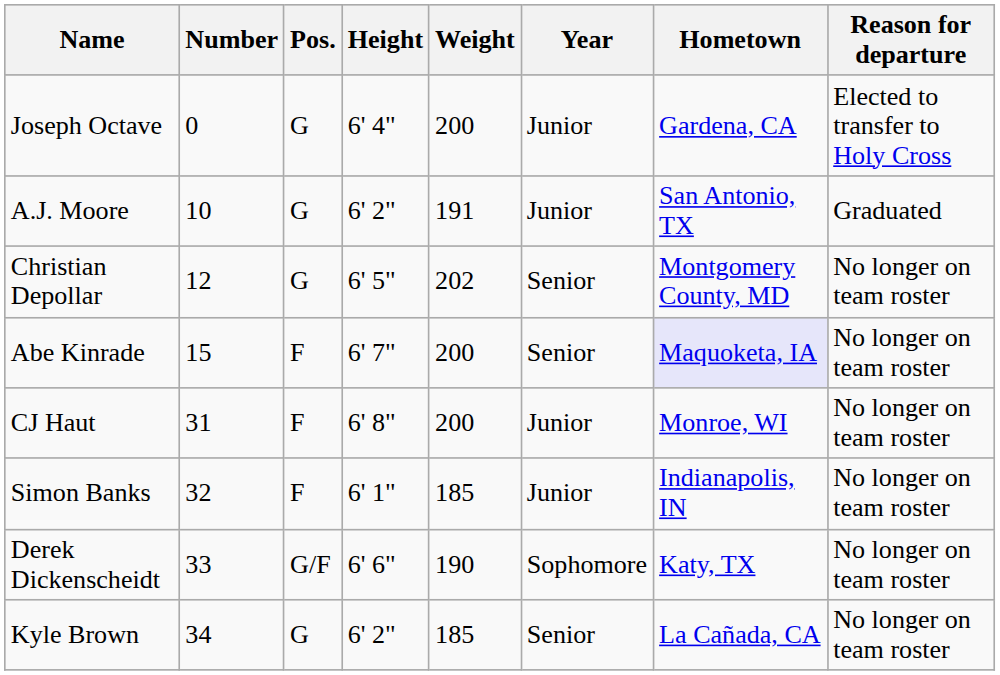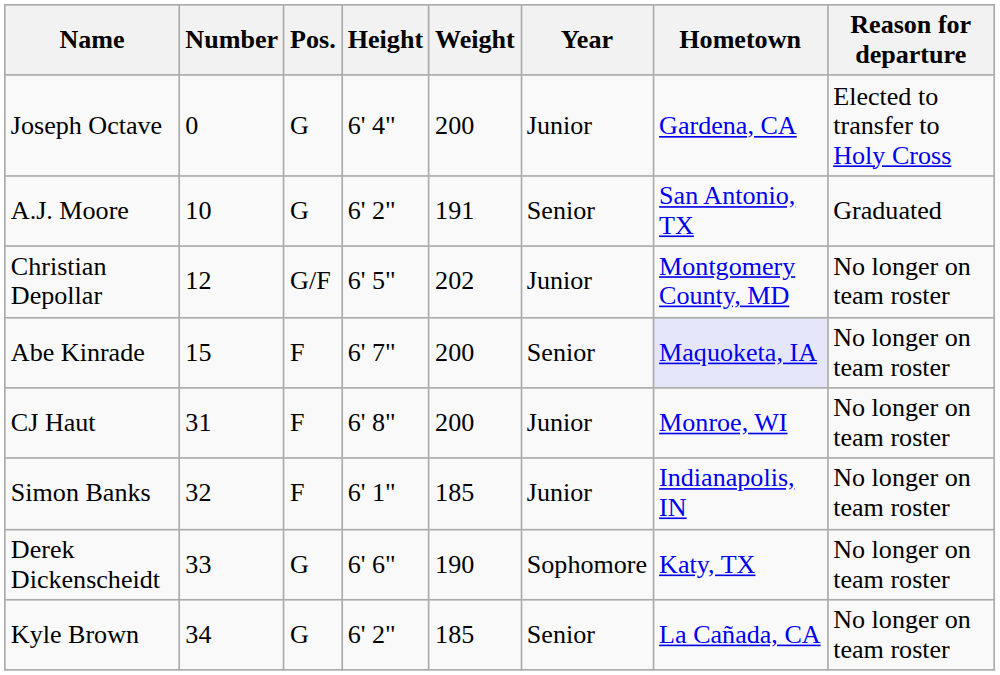A.J. Moore | Year: Junior -> Senior
Christian Depollar | Pos.: G -> G/F
Christian Depollar | Year: Senior -> Junior
Derek Dickenscheidt | Pos.: G/F -> G
